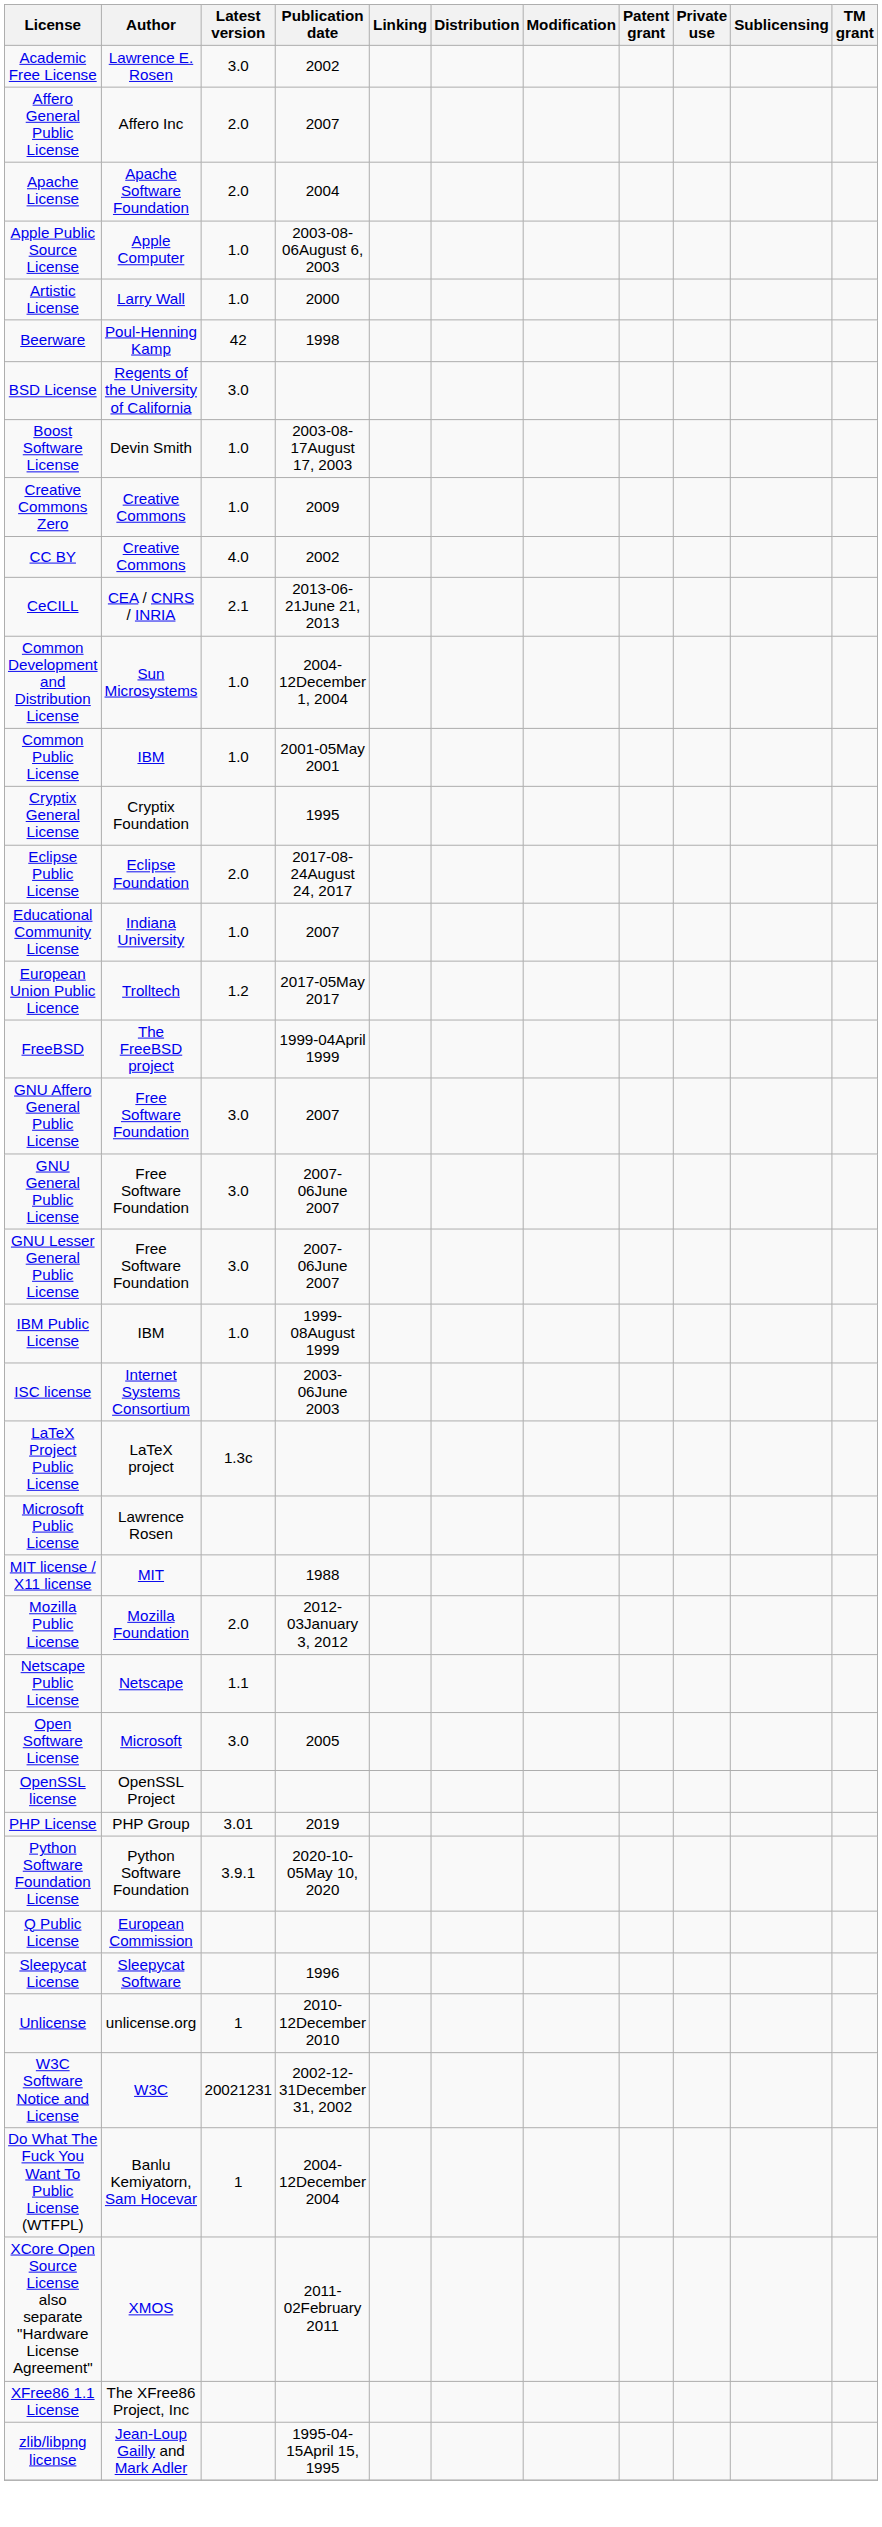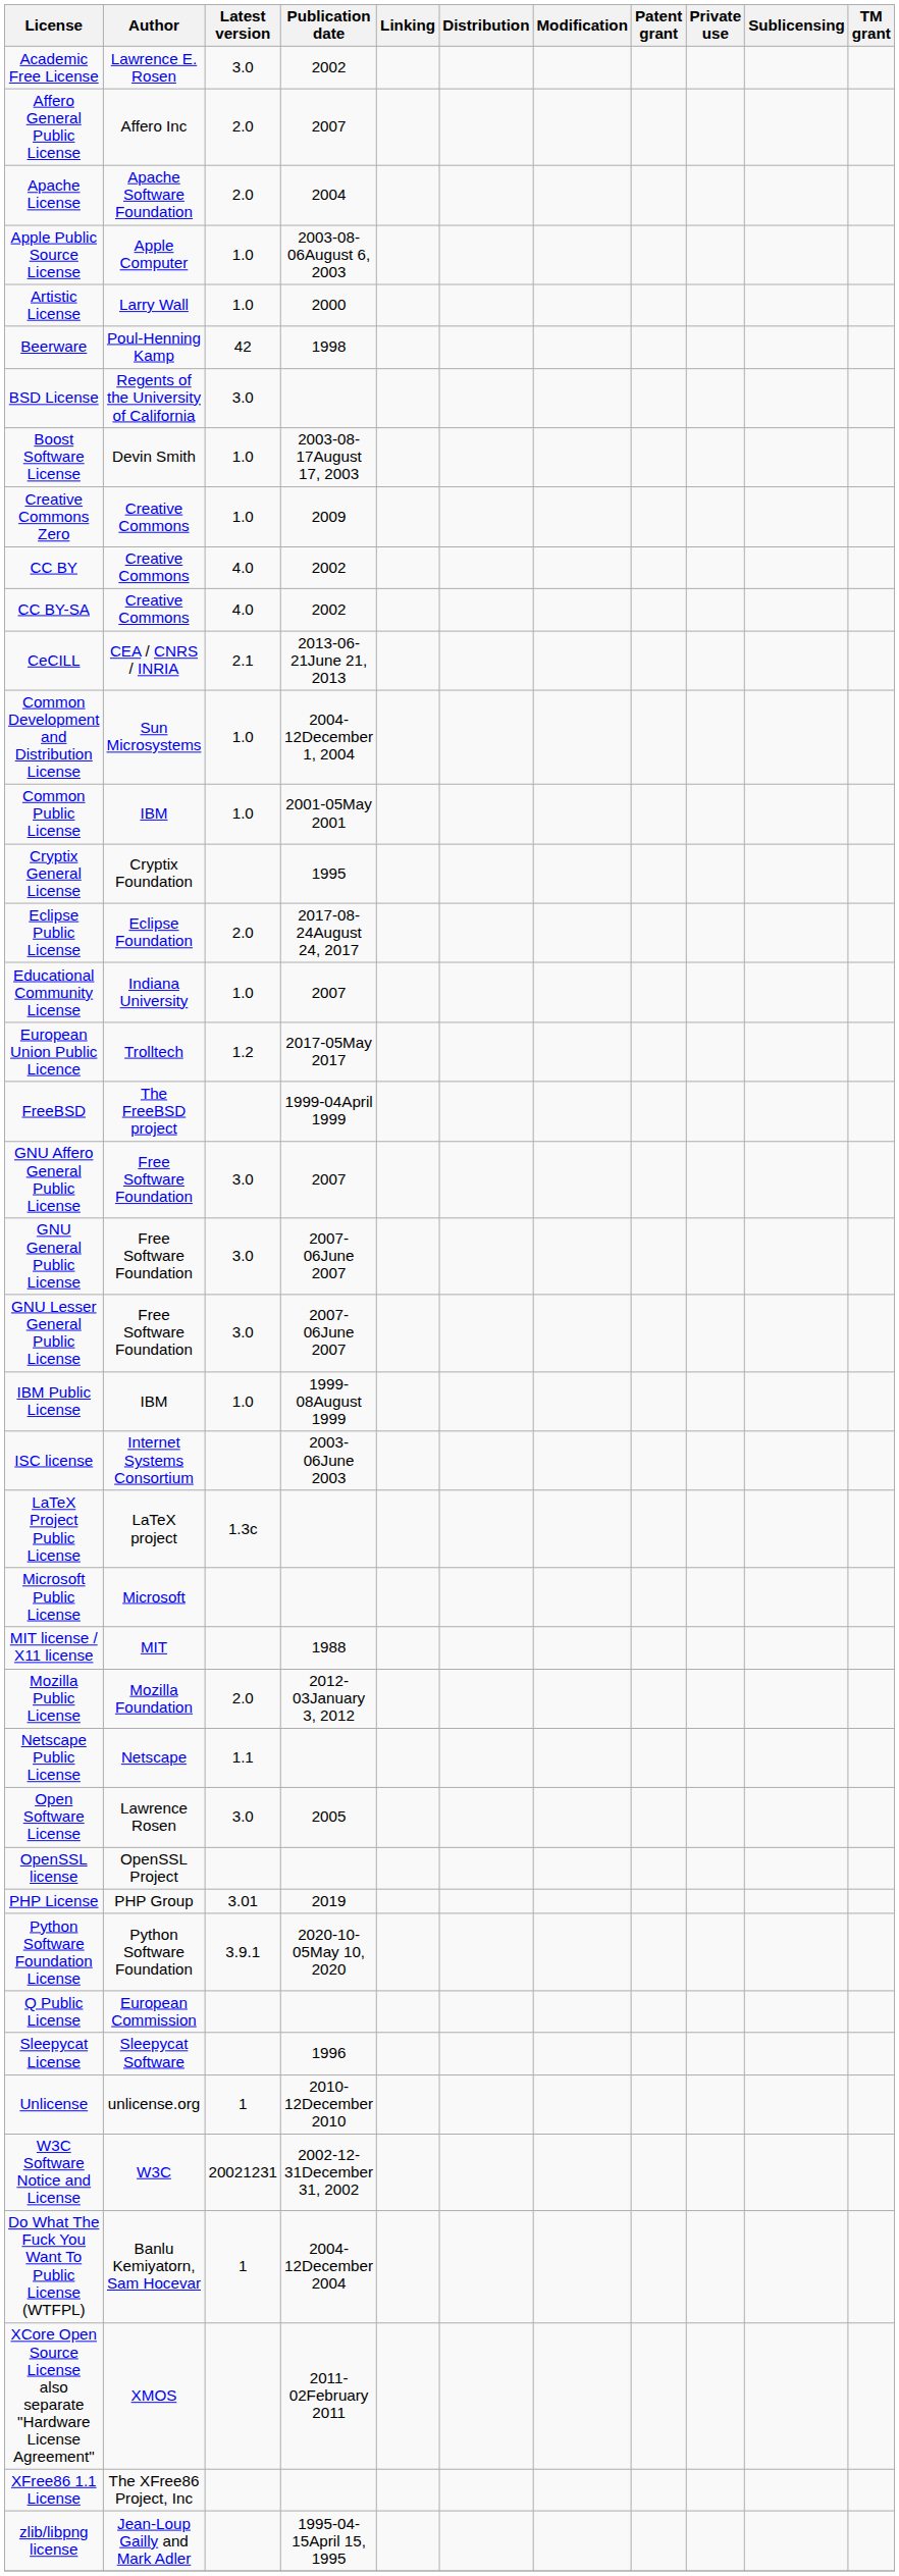+ row: CC BY-SA | Creative Commons | 4.0 | 2002
Microsoft Public License | Author: Lawrence Rosen -> Microsoft
Open Software License | Author: Microsoft -> Lawrence Rosen
